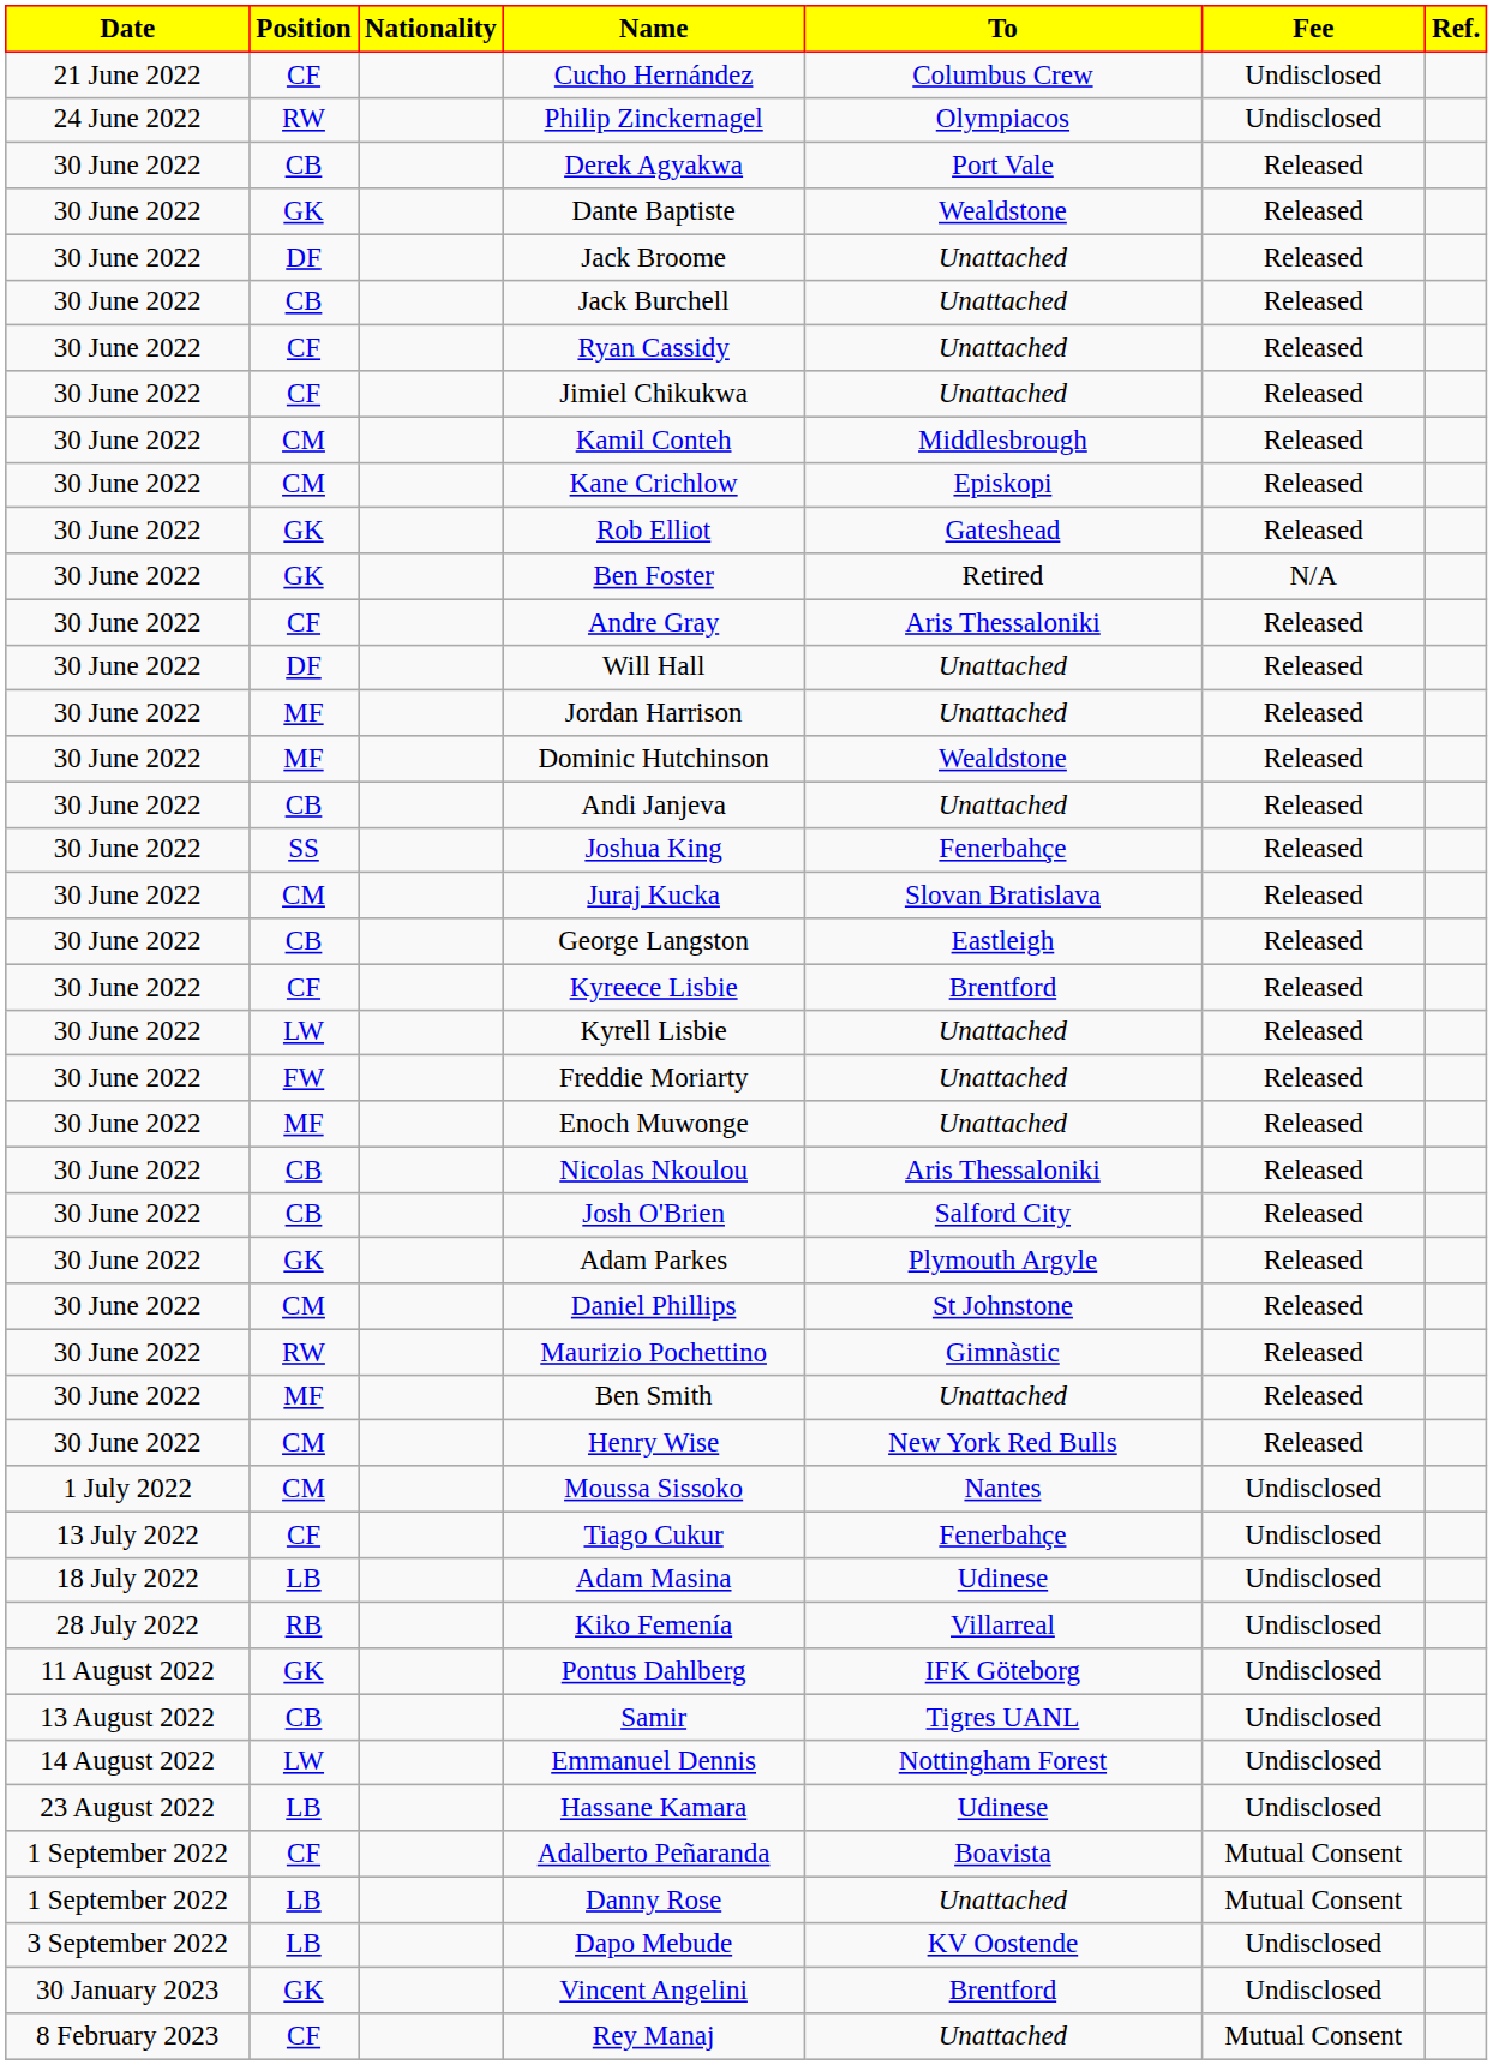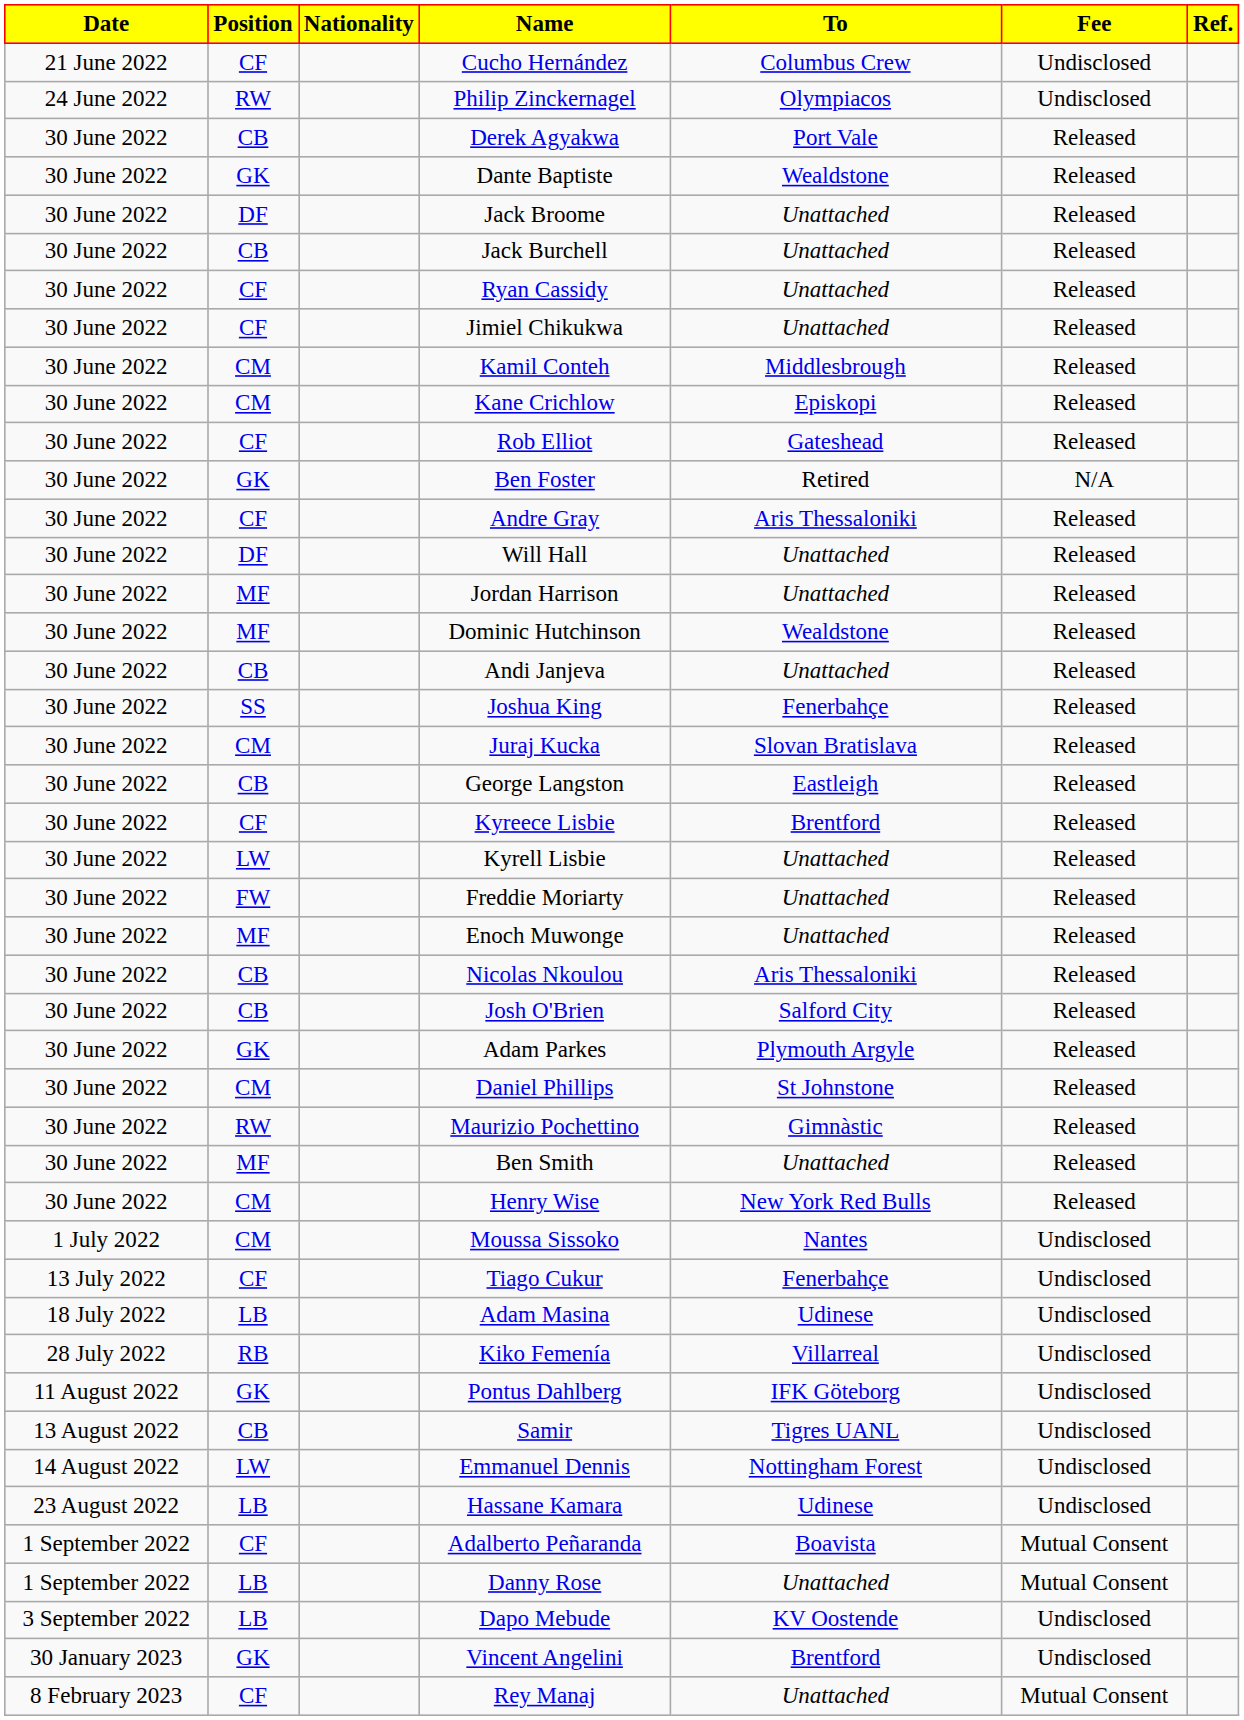Rob Elliot | Position: GK -> CF
